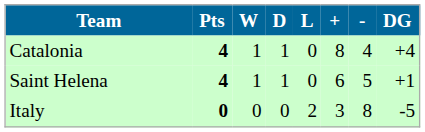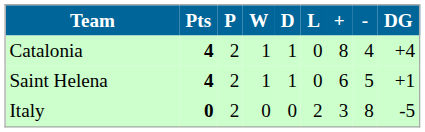+ column: P | 2 | 2 | 2
